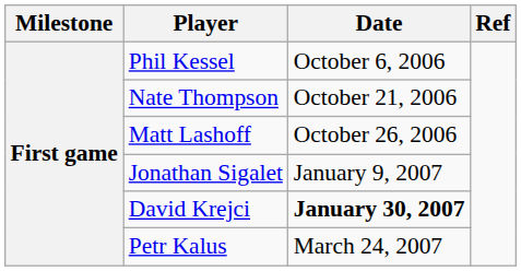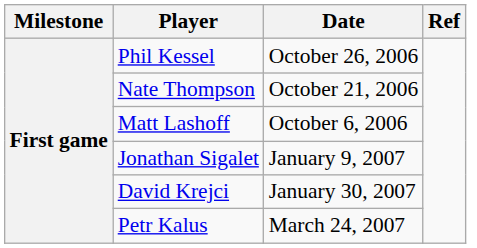Phil Kessel | Date: October 6, 2006 -> October 26, 2006
Matt Lashoff | Date: October 26, 2006 -> October 6, 2006
David Krejci | Date: bold -> normal
